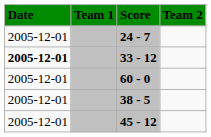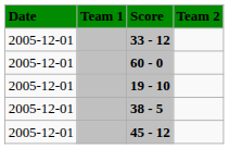- row: 2005-12-01 | 24 - 7
33 - 12 | Date: bold -> normal
+ row: 2005-12-01 | 19 - 10
